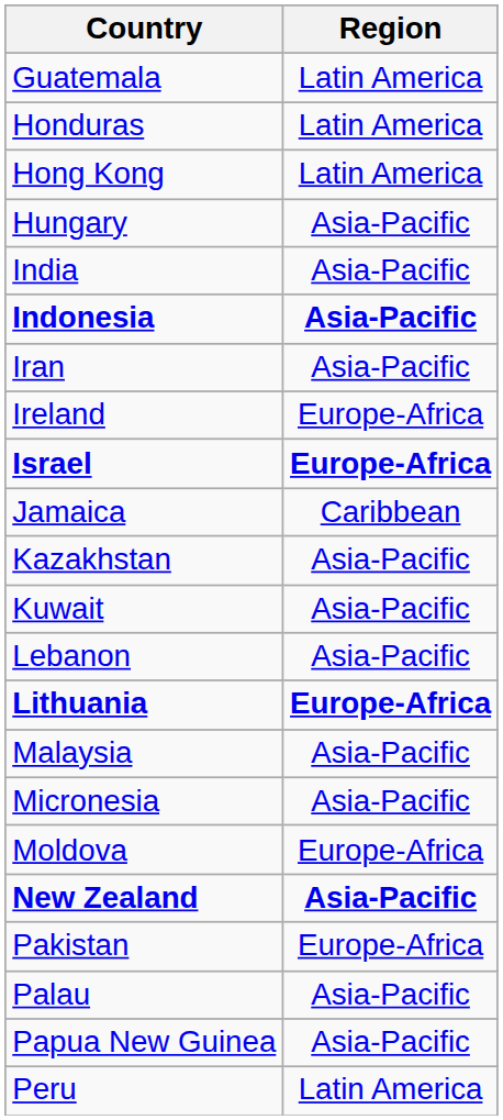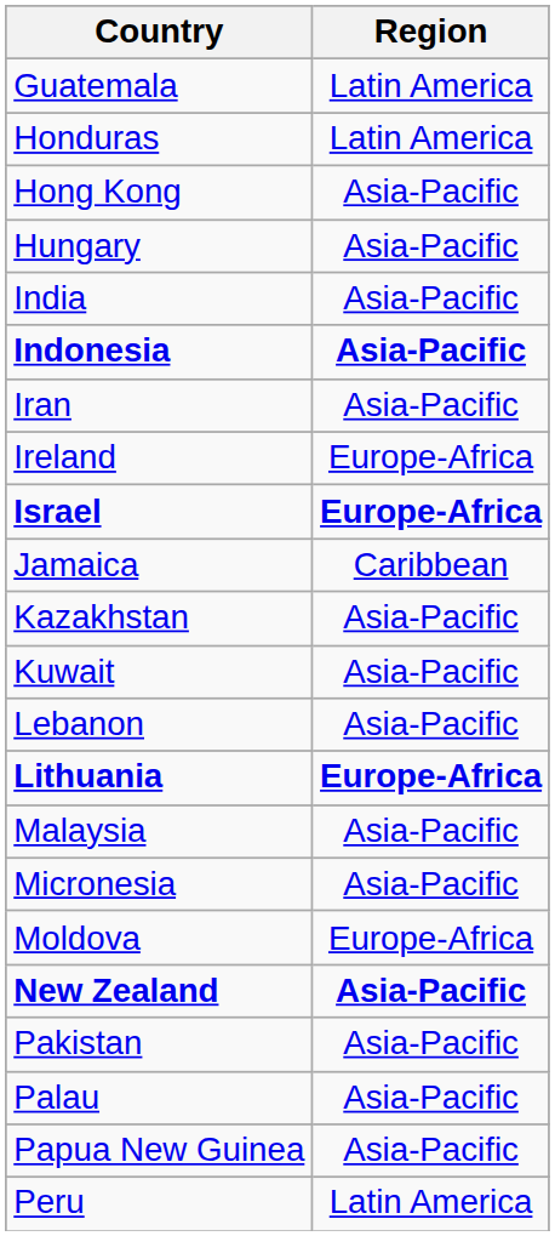Hong Kong | Region: Latin America -> Asia-Pacific
Pakistan | Region: Europe-Africa -> Asia-Pacific
